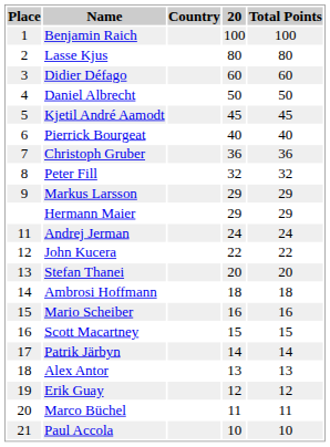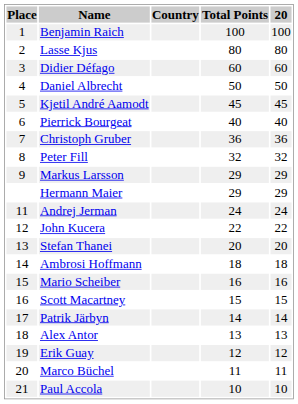columns swapped: Total Points <-> 20
